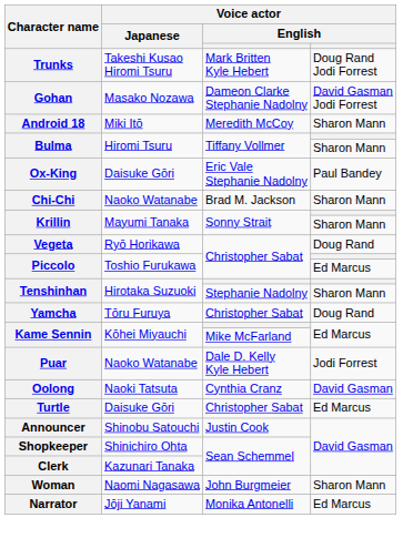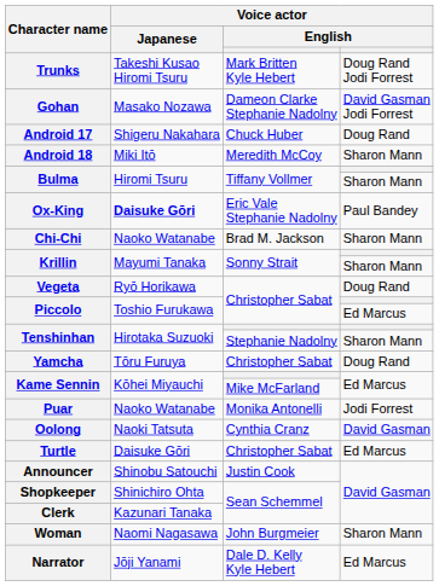+ row: Android 17 | Shigeru Nakahara | Chuck Huber | Doug Rand
Ox-King | Voice actor / Japanese: normal -> bold
Puar | column 3: Dale D. Kelly Kyle Hebert -> Monika Antonelli
Narrator | column 3: Monika Antonelli -> Dale D. Kelly Kyle Hebert
